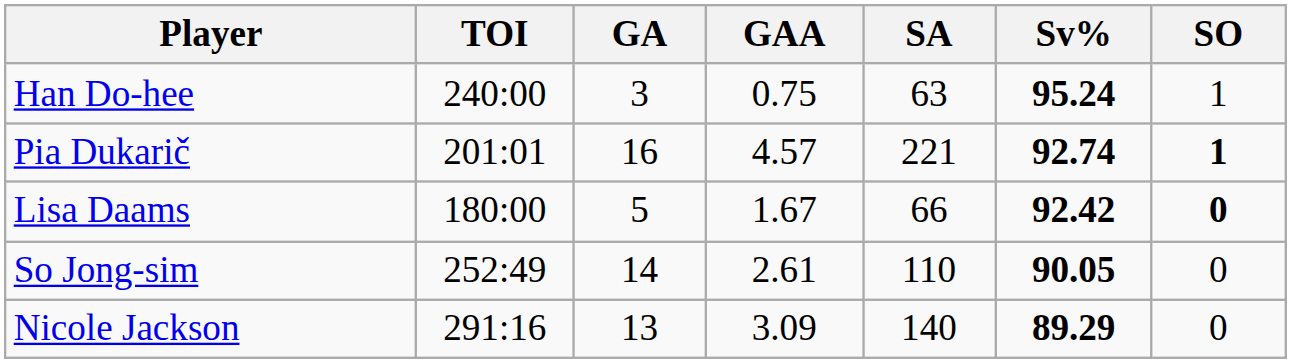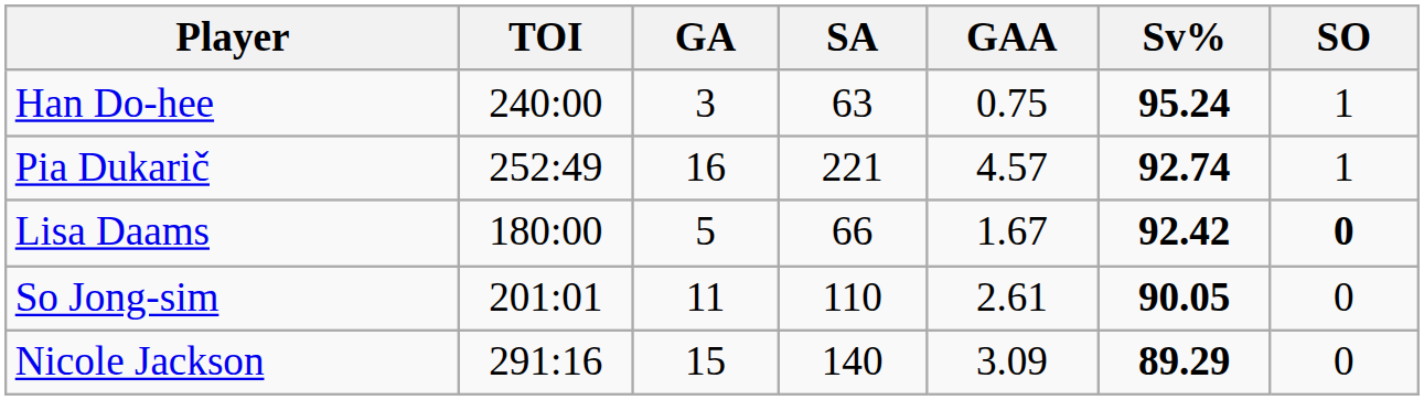columns swapped: GAA <-> SA
Pia Dukarič | TOI: 201:01 -> 252:49
Pia Dukarič | SO: bold -> normal
So Jong-sim | TOI: 252:49 -> 201:01
So Jong-sim | GA: 14 -> 11
Nicole Jackson | GA: 13 -> 15
